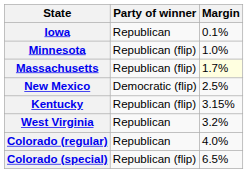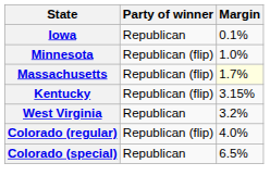- row: New Mexico | Democratic (flip) | 2.5%
Colorado (regular) | Party of winner: Republican -> Republican (flip)
Colorado (special) | Party of winner: Republican (flip) -> Republican
